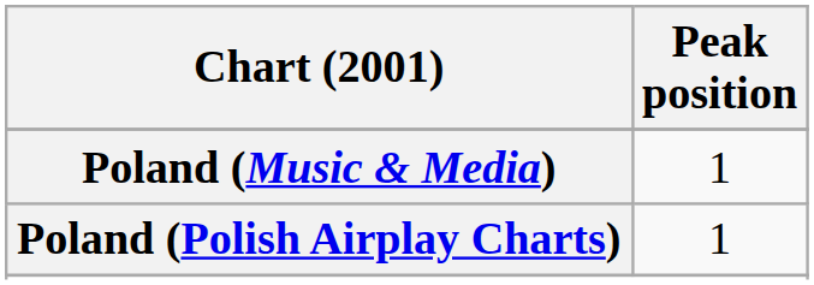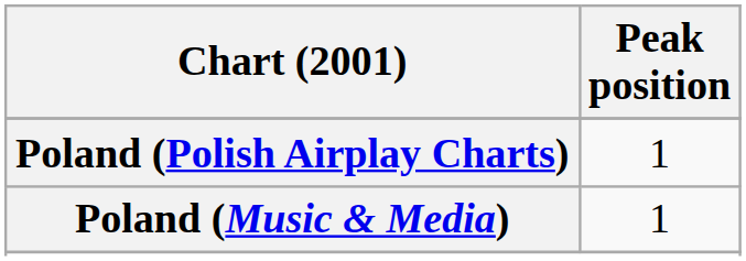rows swapped: Poland (Music & Media) <-> Poland (Polish Airplay Charts)
